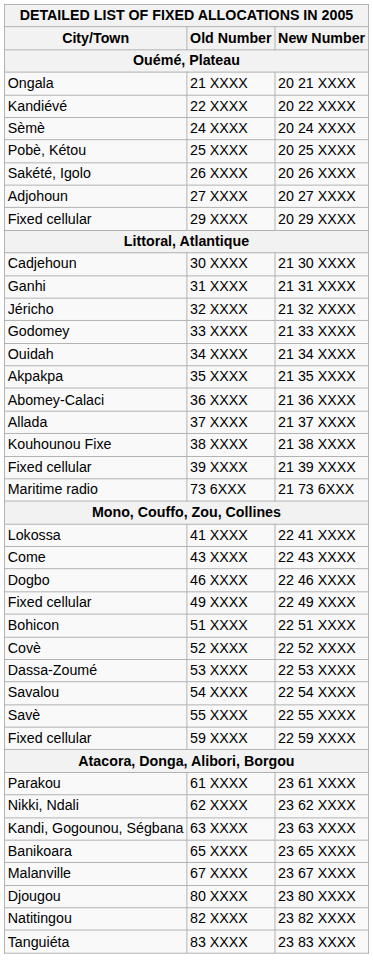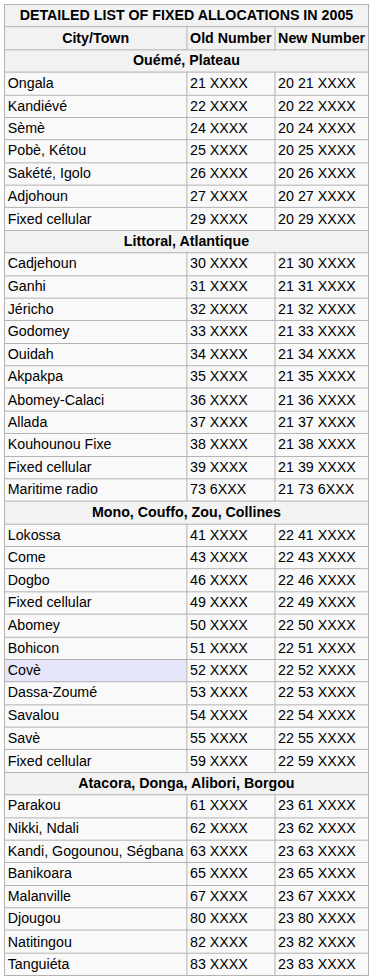+ row: Abomey | 50 XXXX | 22 50 XXXX
52 XXXX | City/Town: no background -> lavender background
